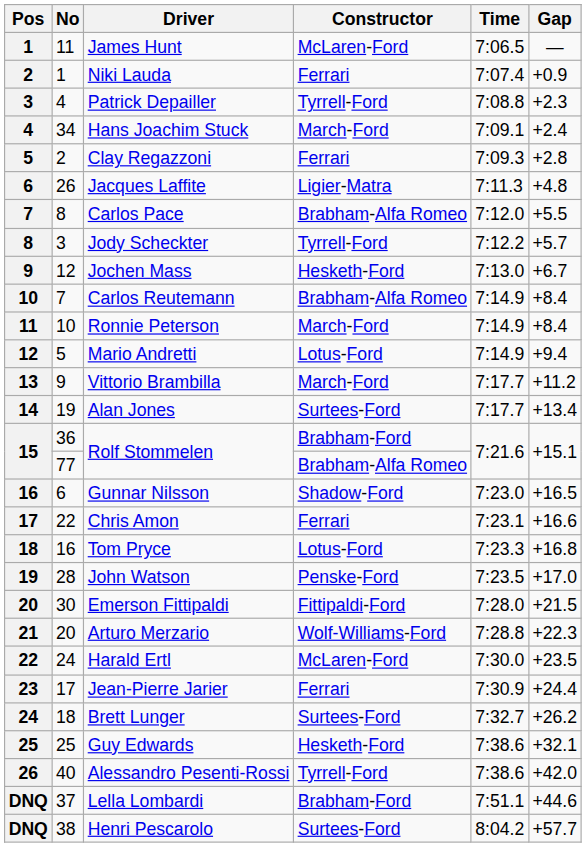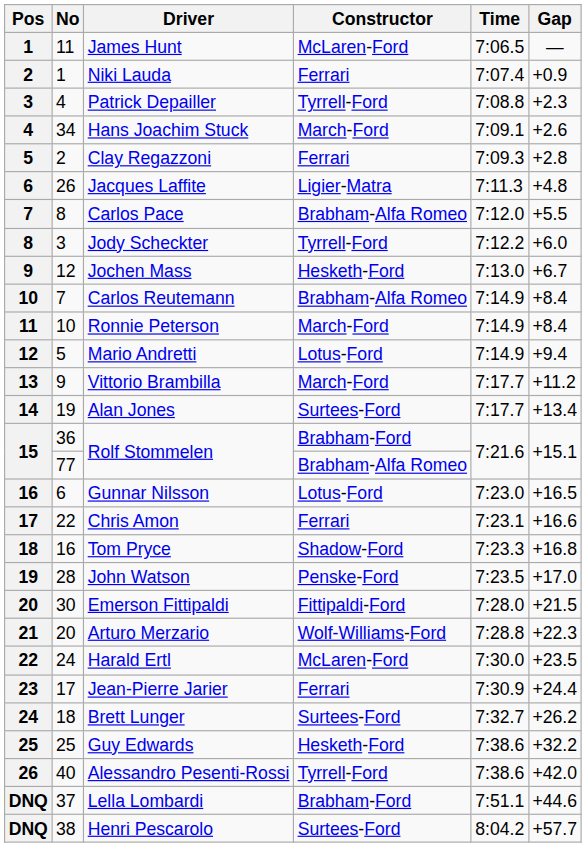Hans Joachim Stuck | Gap: +2.4 -> +2.6
Jody Scheckter | Gap: +5.7 -> +6.0
Gunnar Nilsson | Constructor: Shadow-Ford -> Lotus-Ford
Tom Pryce | Constructor: Lotus-Ford -> Shadow-Ford
Guy Edwards | Gap: +32.1 -> +32.2
